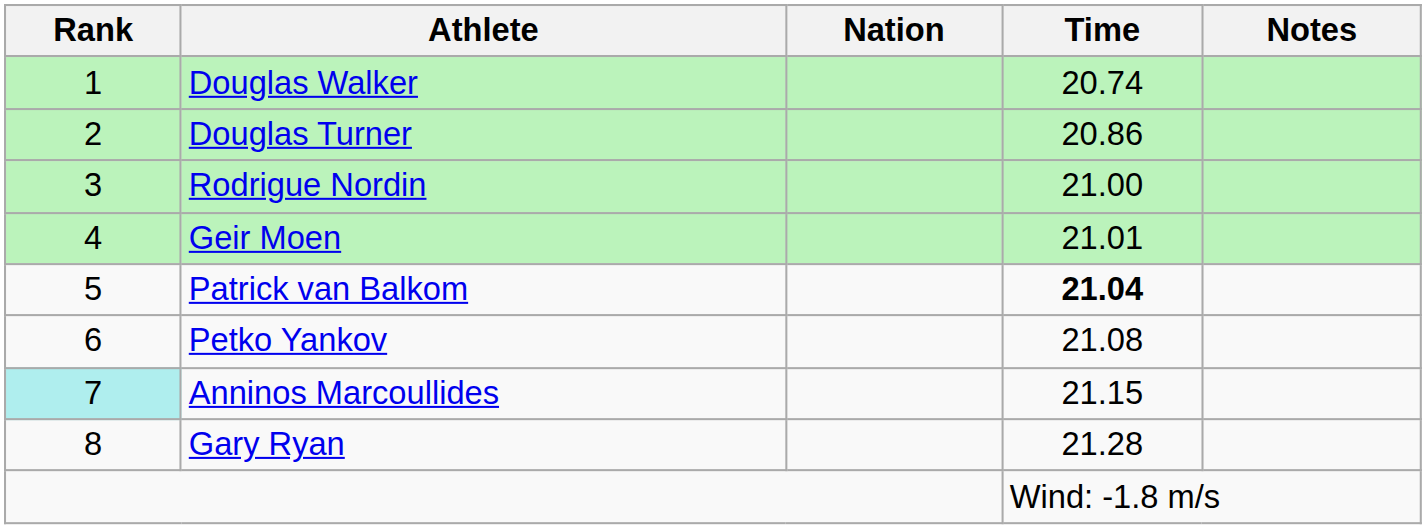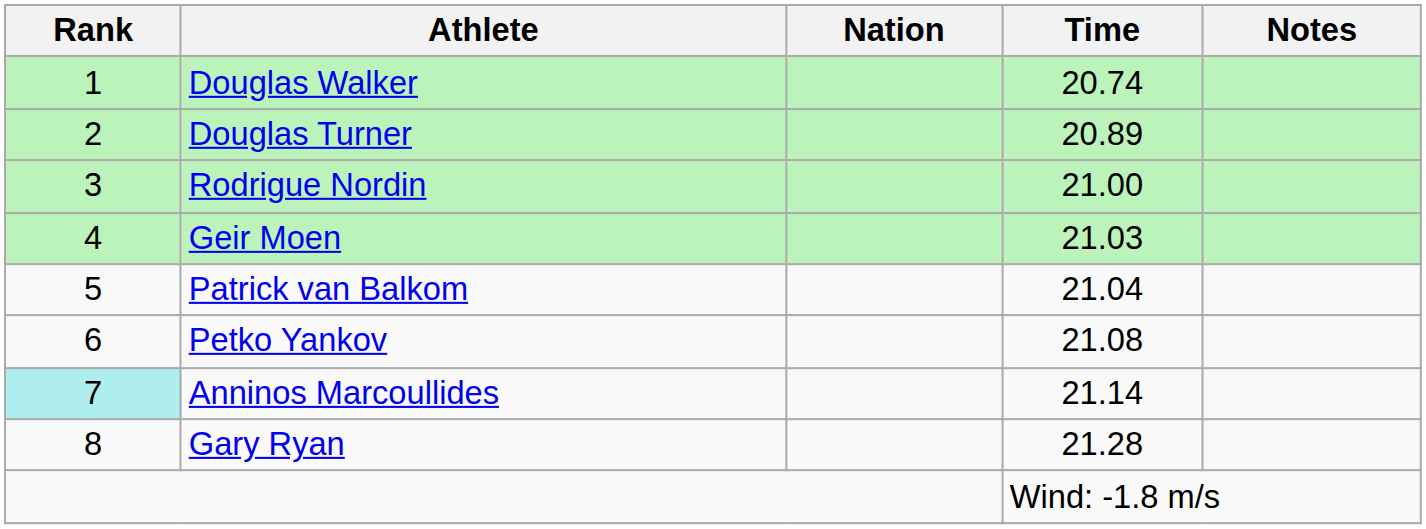Douglas Turner | Time: 20.86 -> 20.89
Geir Moen | Time: 21.01 -> 21.03
Patrick van Balkom | Time: bold -> normal
Anninos Marcoullides | Time: 21.15 -> 21.14
